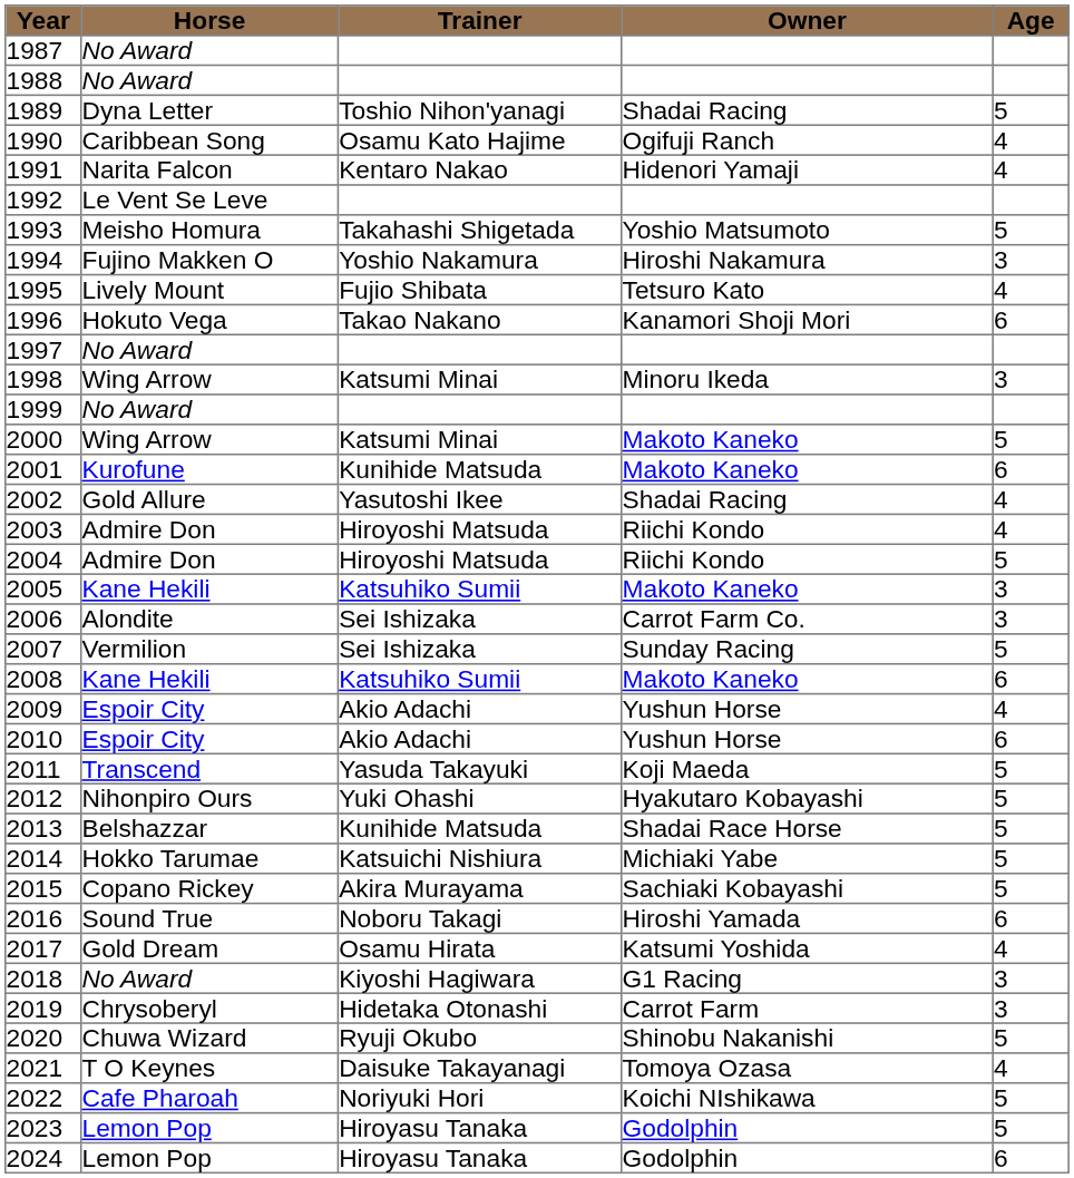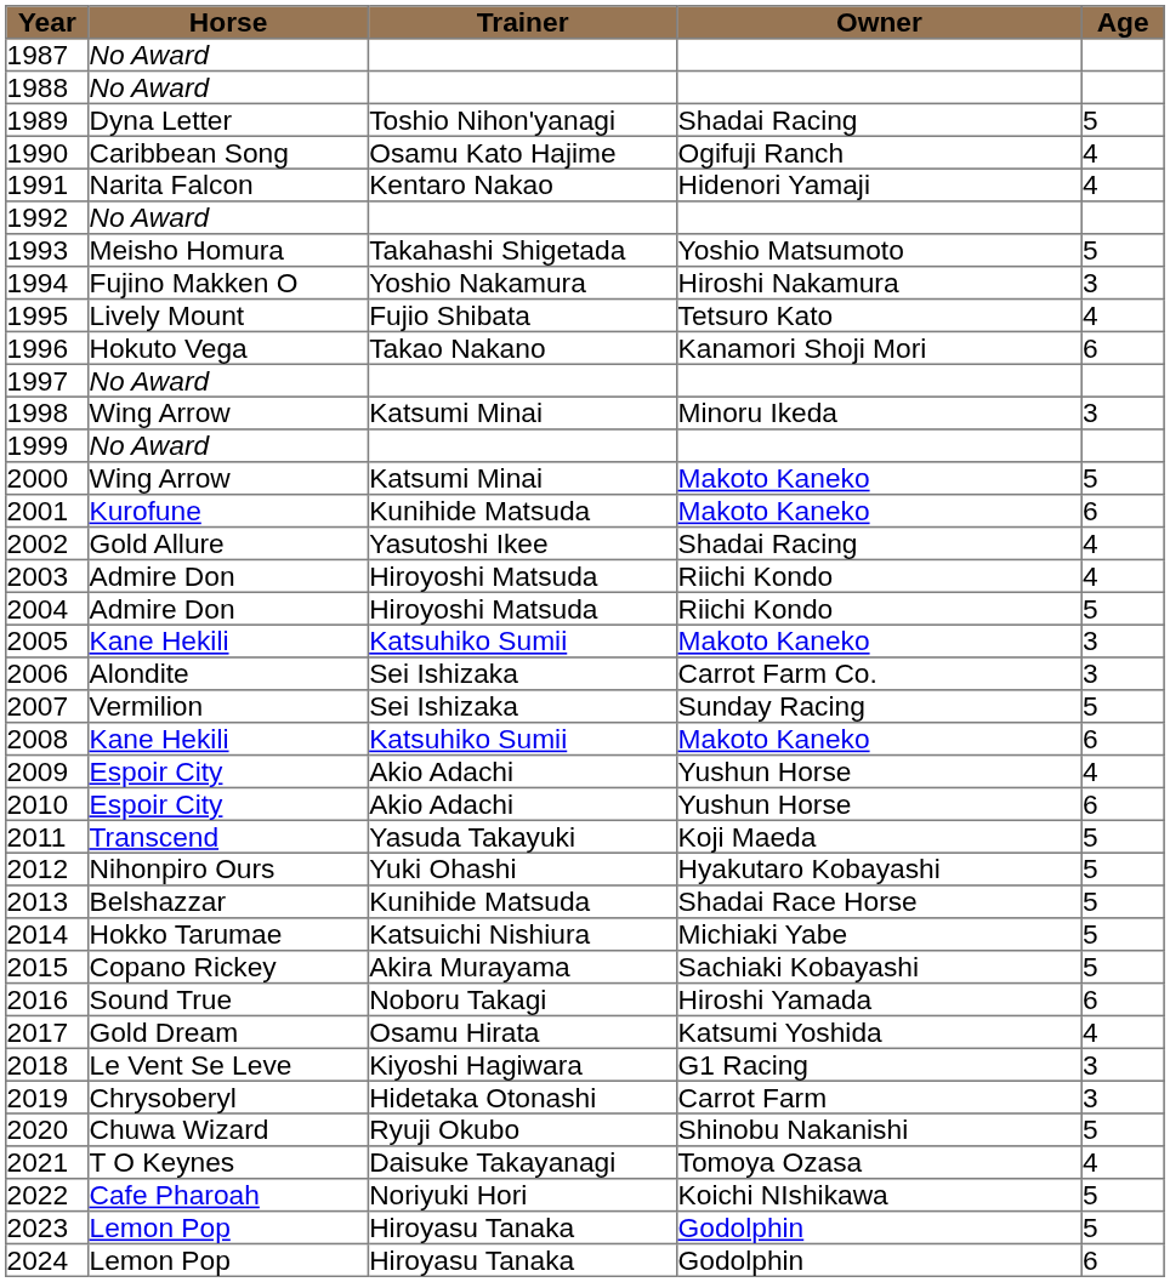1992 | Horse: Le Vent Se Leve -> No Award
2018 | Horse: No Award -> Le Vent Se Leve
